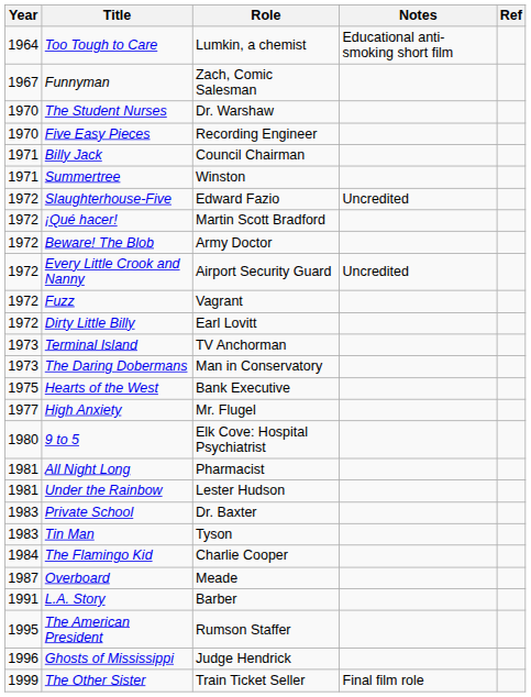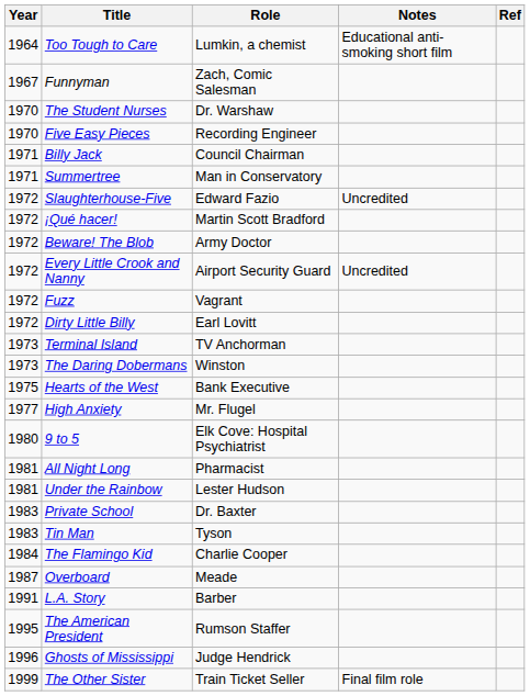Summertree | Role: Winston -> Man in Conservatory
The Daring Dobermans | Role: Man in Conservatory -> Winston
